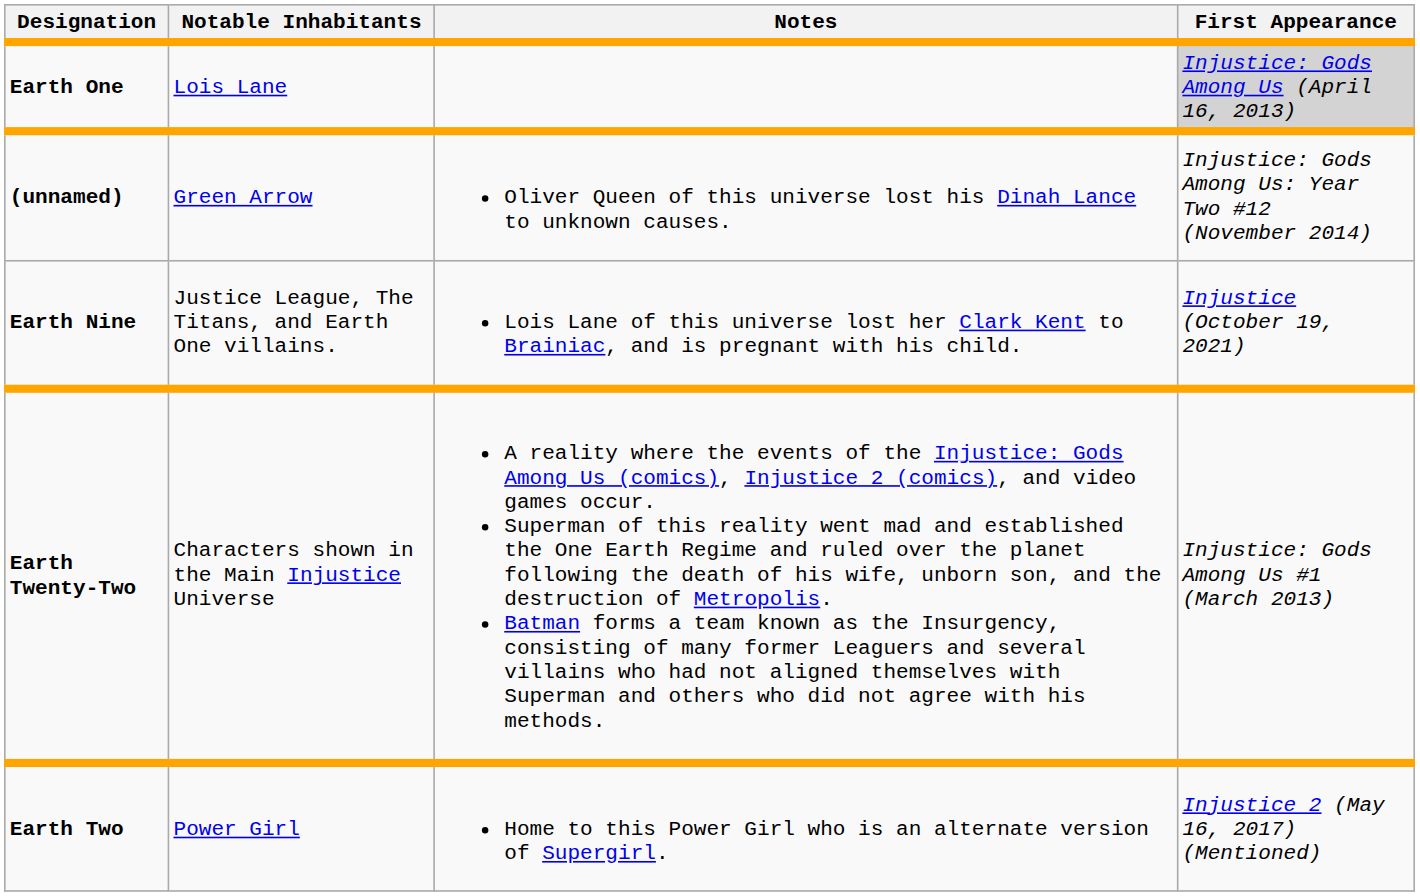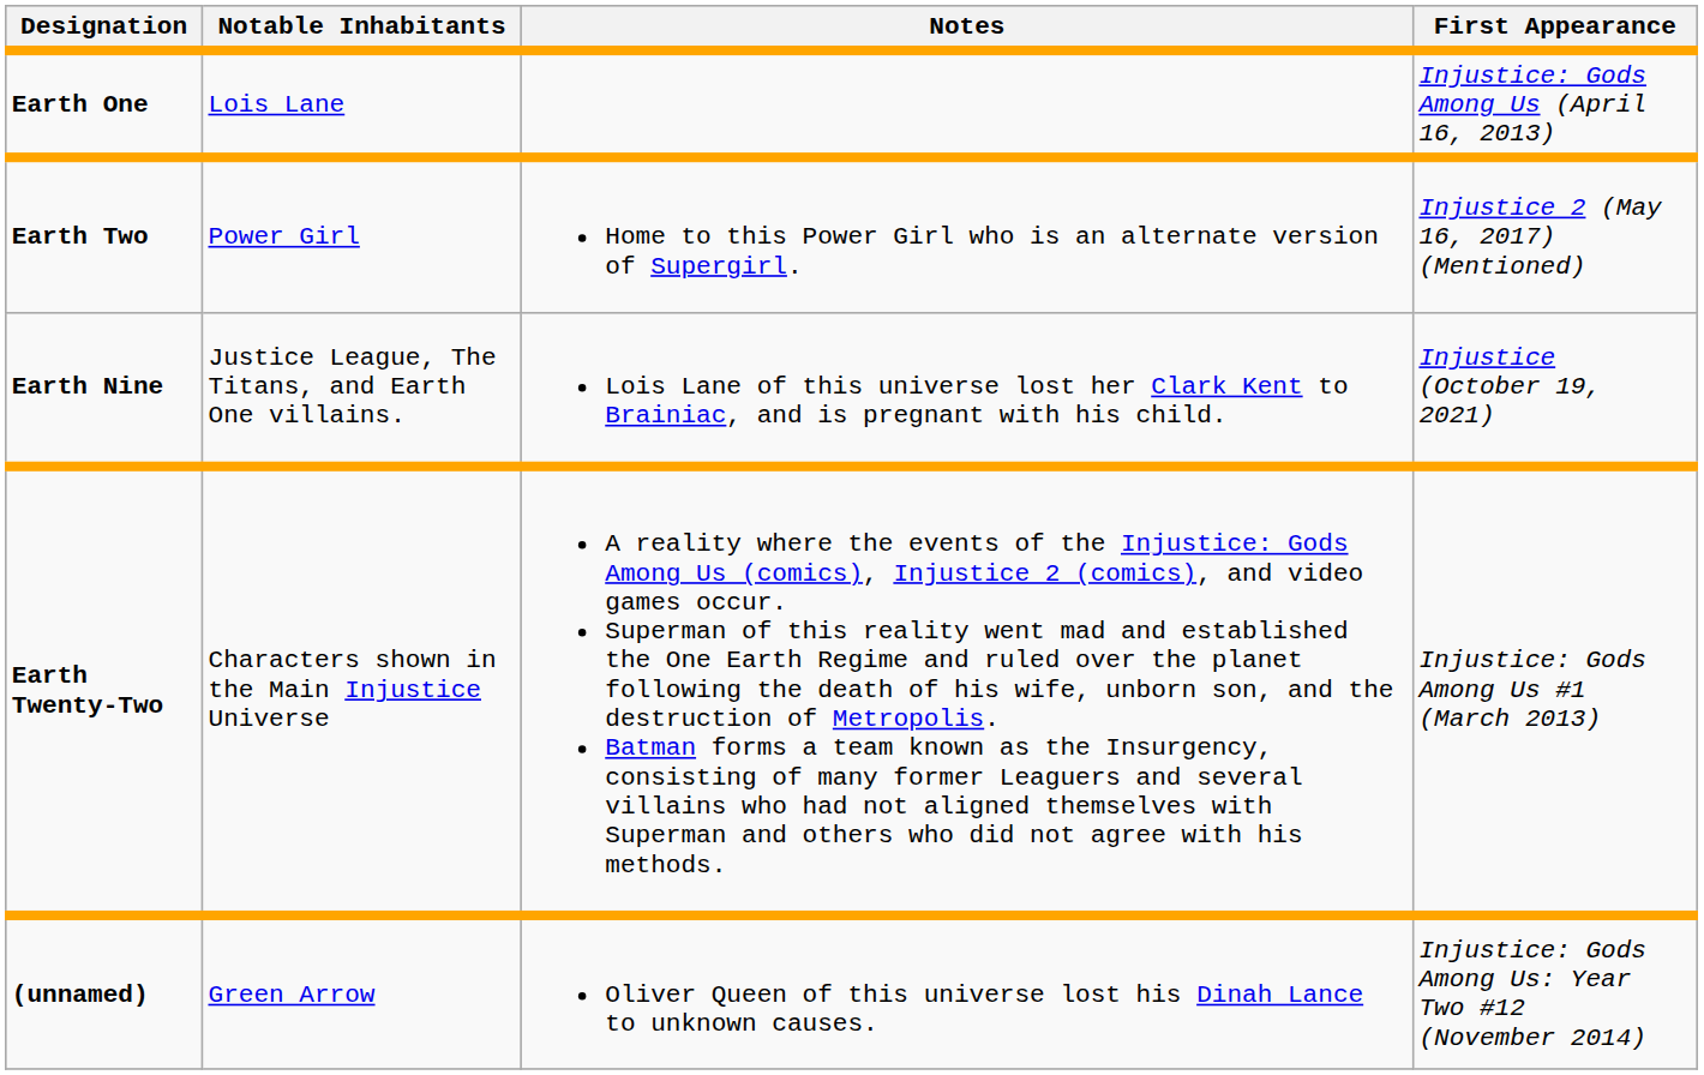Earth One | First Appearance: lightgrey background -> no background
rows swapped: Earth Two <-> (unnamed)
